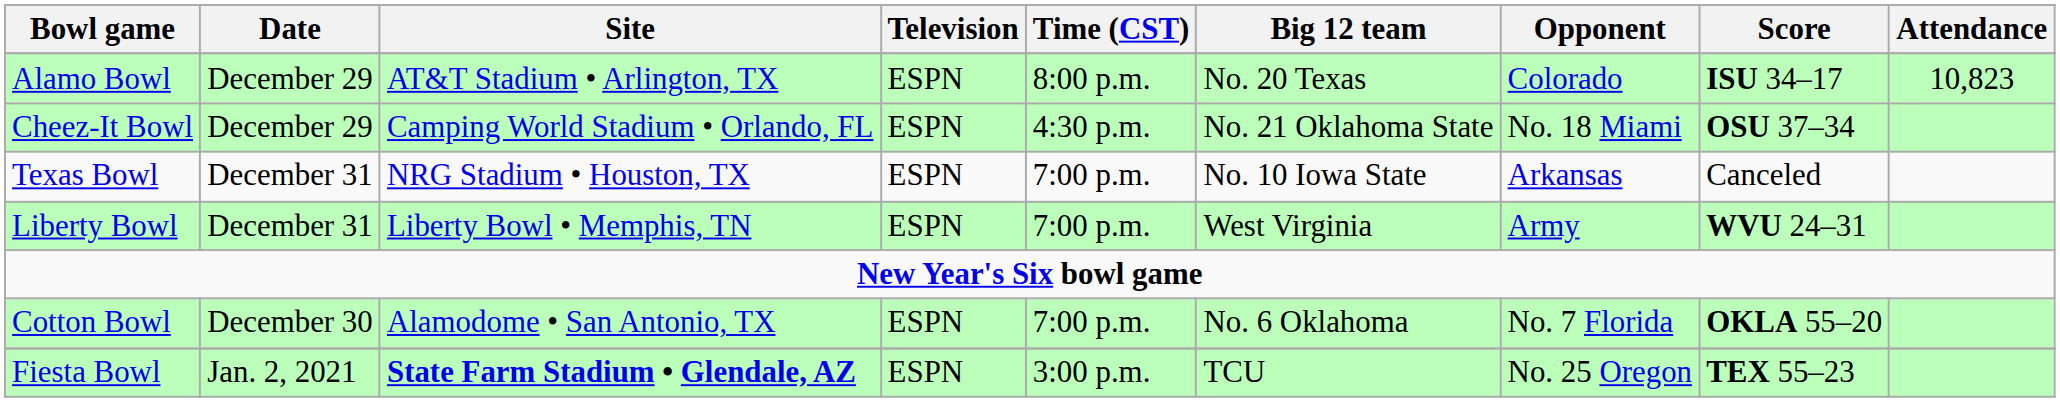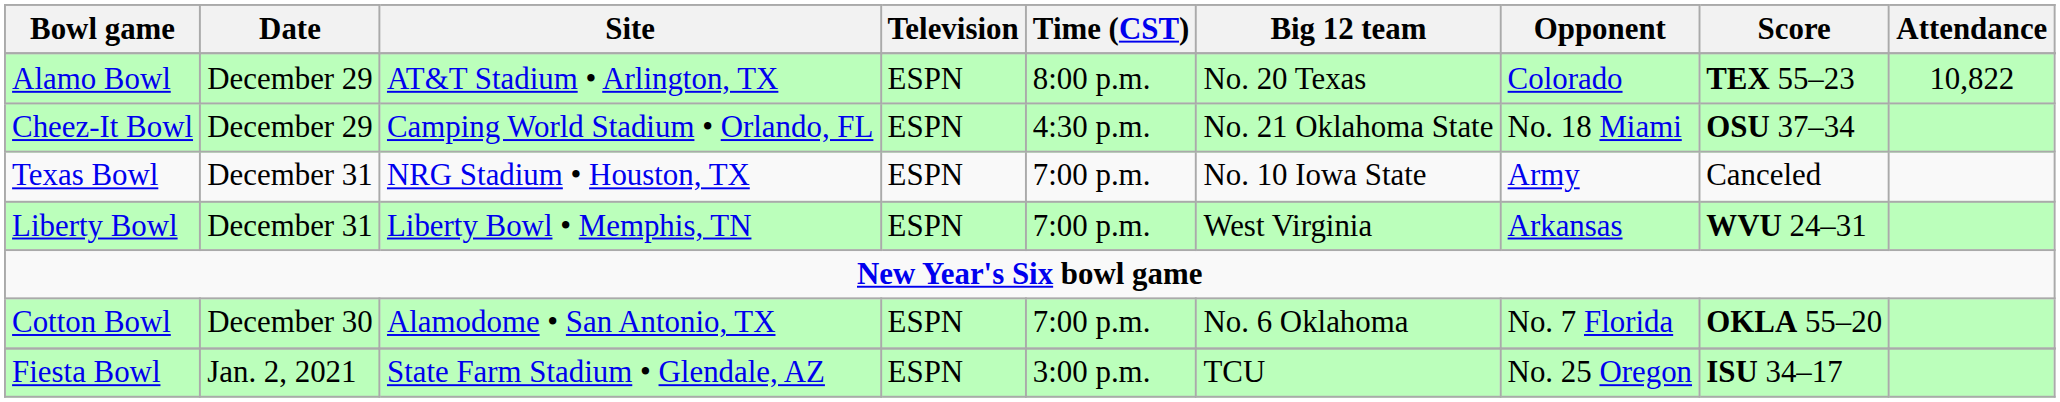Alamo Bowl | Score: ISU 34–17 -> TEX 55–23
Alamo Bowl | Attendance: 10,823 -> 10,822
Texas Bowl | Opponent: Arkansas -> Army
Liberty Bowl | Opponent: Army -> Arkansas
Fiesta Bowl | Site: bold -> normal
Fiesta Bowl | Score: TEX 55–23 -> ISU 34–17
